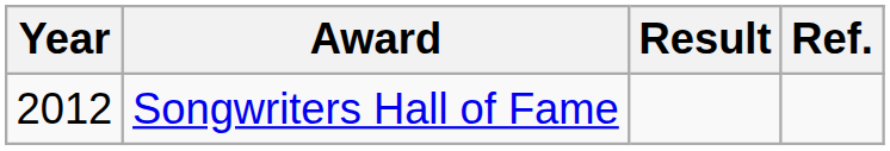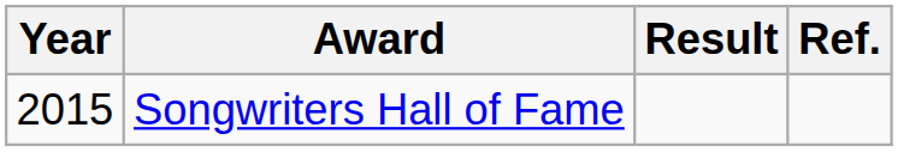Songwriters Hall of Fame | Year: 2012 -> 2015
